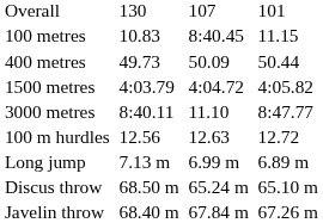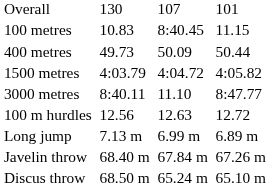rows swapped: Discus throw <-> Javelin throw
